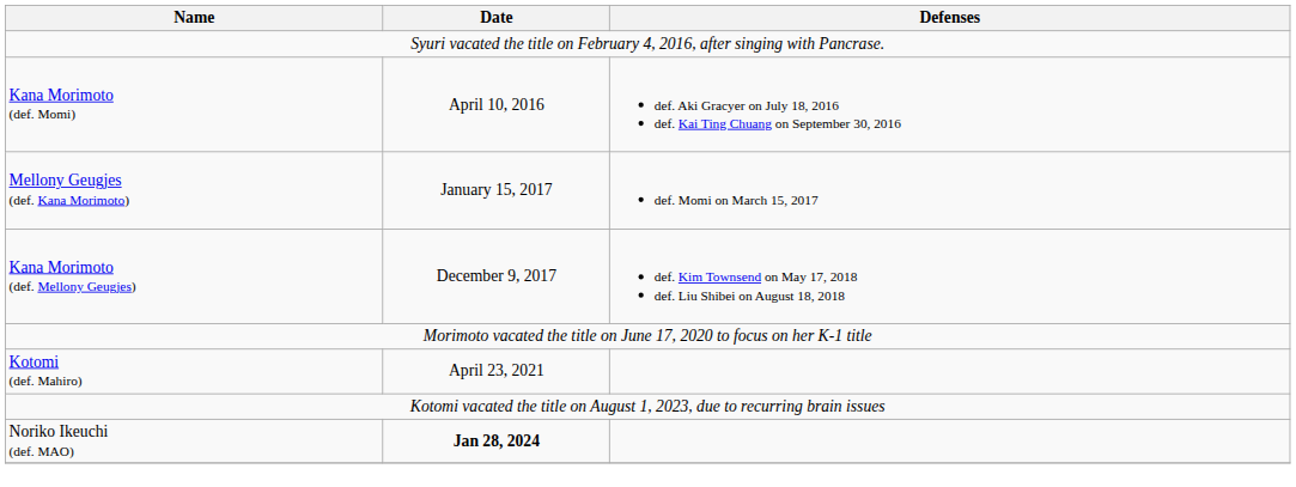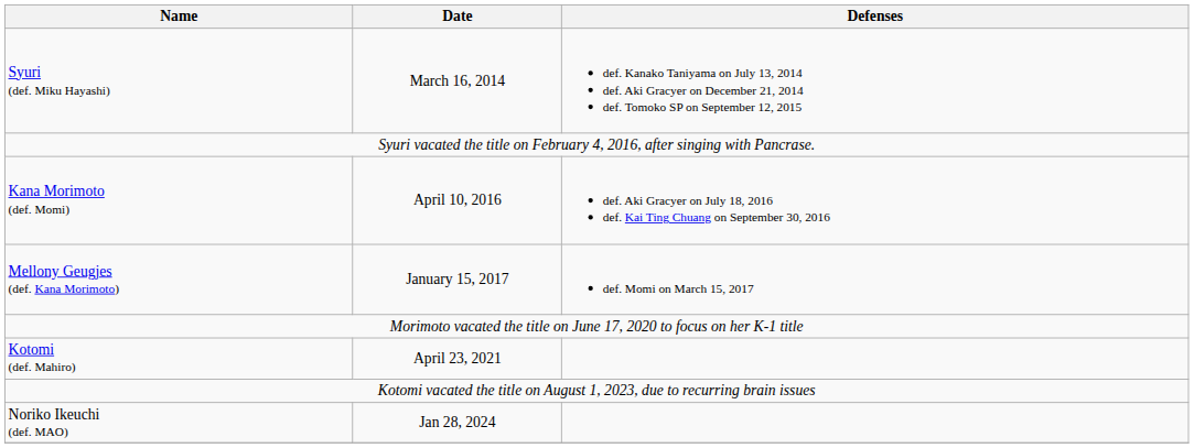+ row: Syuri (def. Miku Hayashi) | March 16, 2014 | def. Kanako Taniyama on July 13, 2014 def. Aki Gracyer on December 21, 2014 def. Tomoko SP on September 12, 2015
- row: Kana Morimoto (def. Mellony Geugjes) | December 9, 2017 | def. Kim Townsend on May 17, 2018 def. Liu Shibei on August 18, 2018
Noriko Ikeuchi (def. MAO) | Date: bold -> normal
